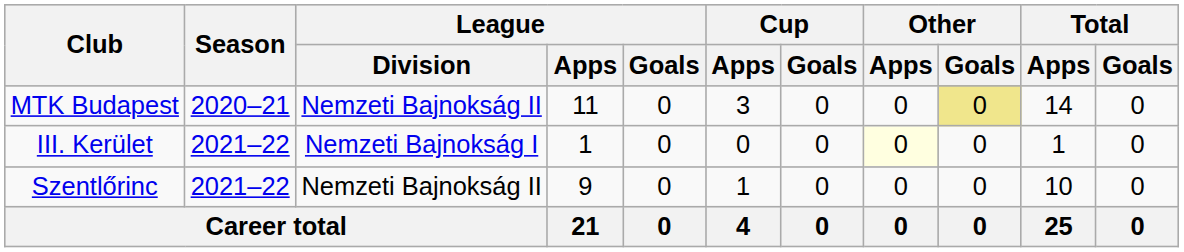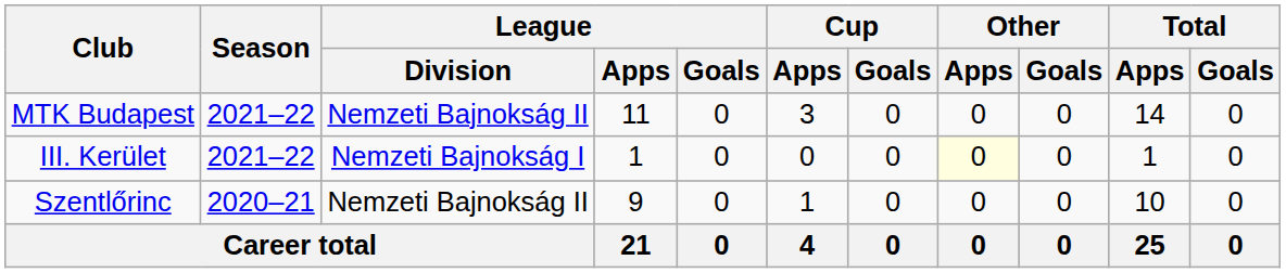MTK Budapest | Season: 2020–21 -> 2021–22
MTK Budapest | Other / Goals: khaki background -> no background
Szentlőrinc | Season: 2021–22 -> 2020–21
